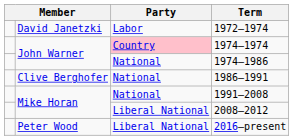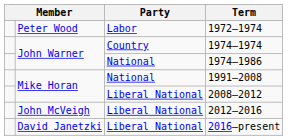1972–1974 | column 2: David Janetzki -> Peter Wood
1974–1974 | Party: pink background -> no background
- row: Clive Berghofer | National | 1986–1991
+ row: John McVeigh | Liberal National | 2012–2016
2016–present | column 2: Peter Wood -> David Janetzki
